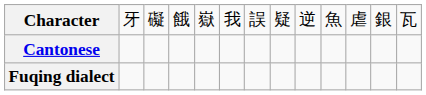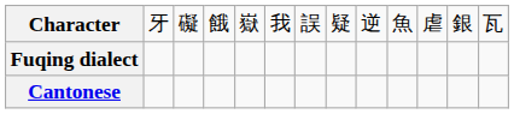rows swapped: Fuqing dialect <-> Cantonese
